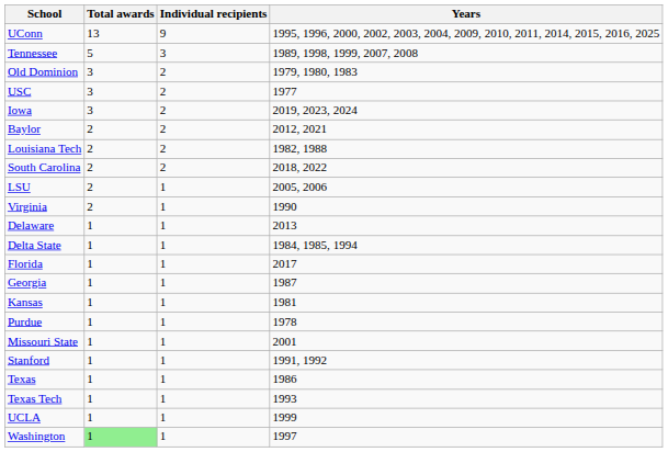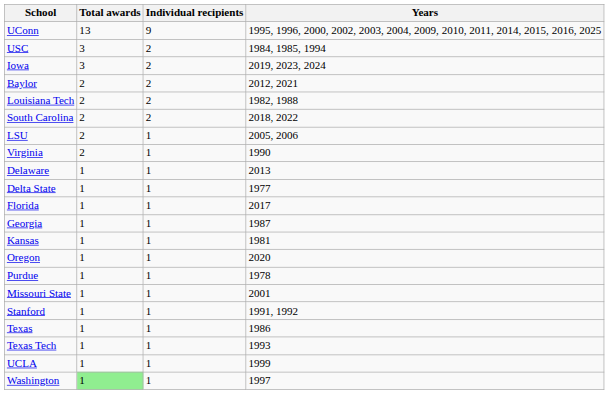- row: Tennessee | 5 | 3 | 1989, 1998, 1999, 2007, 2008
- row: Old Dominion | 3 | 2 | 1979, 1980, 1983
USC | Years: 1977 -> 1984, 1985, 1994
Delta State | Years: 1984, 1985, 1994 -> 1977
+ row: Oregon | 1 | 1 | 2020
